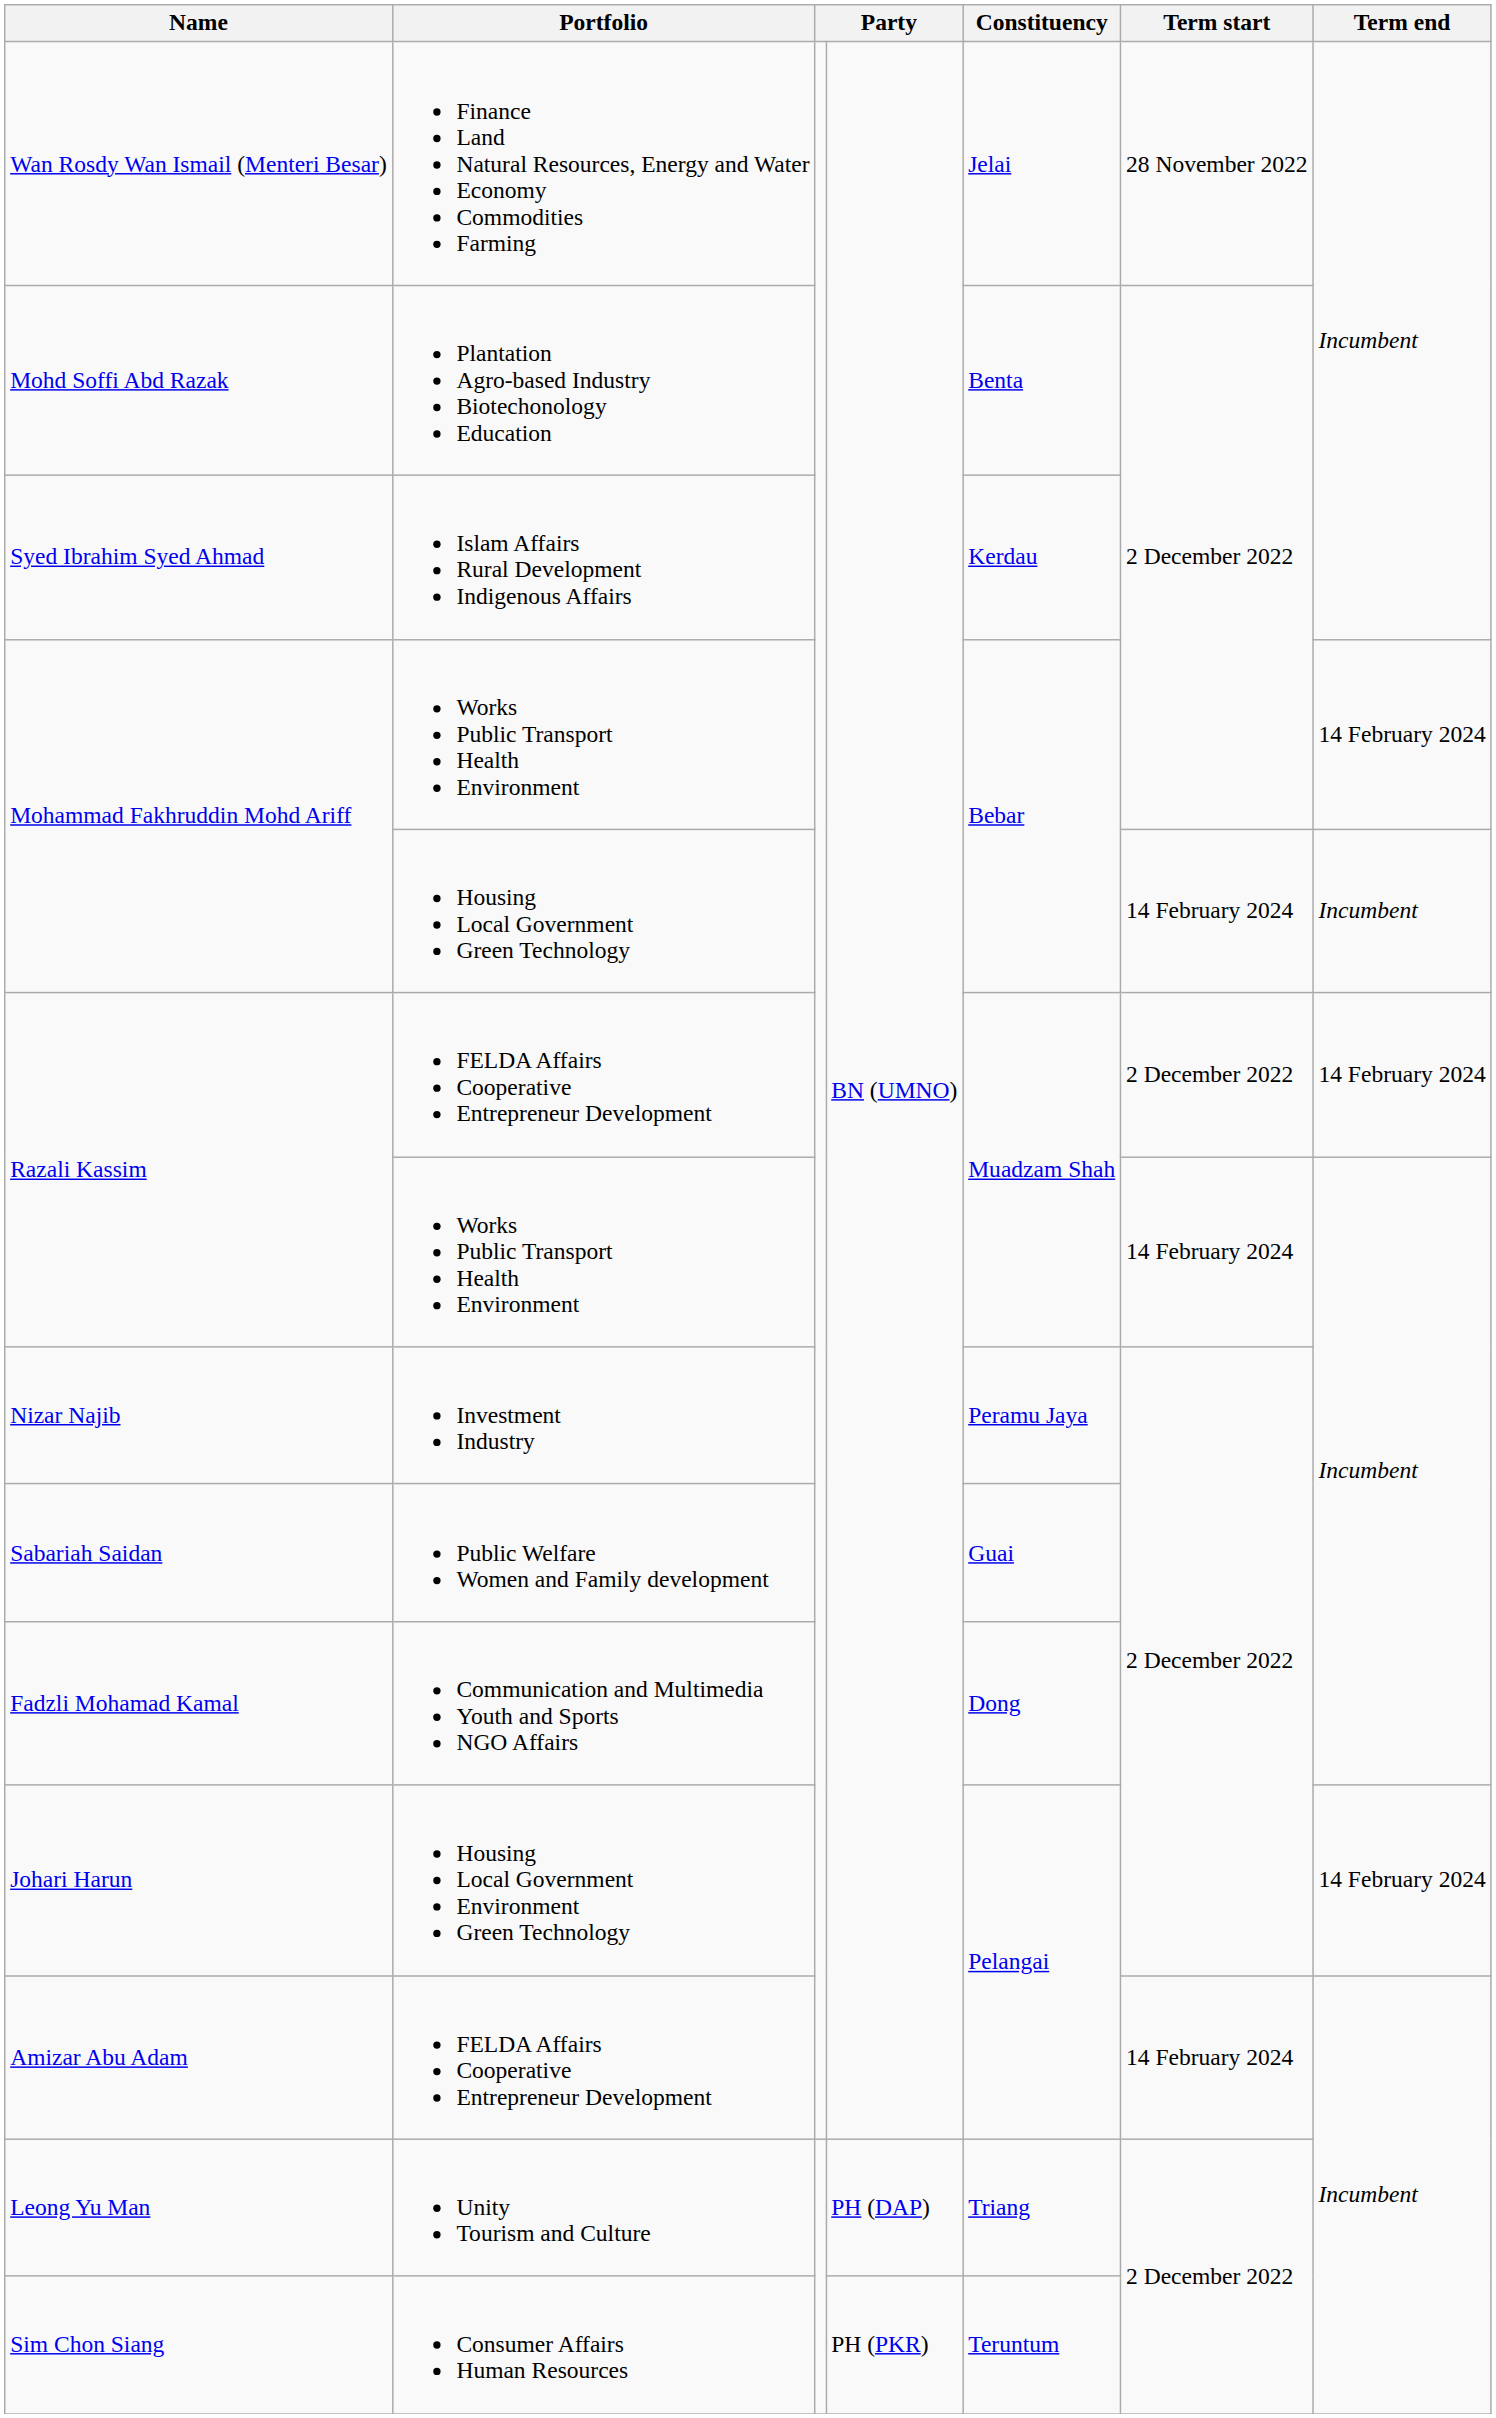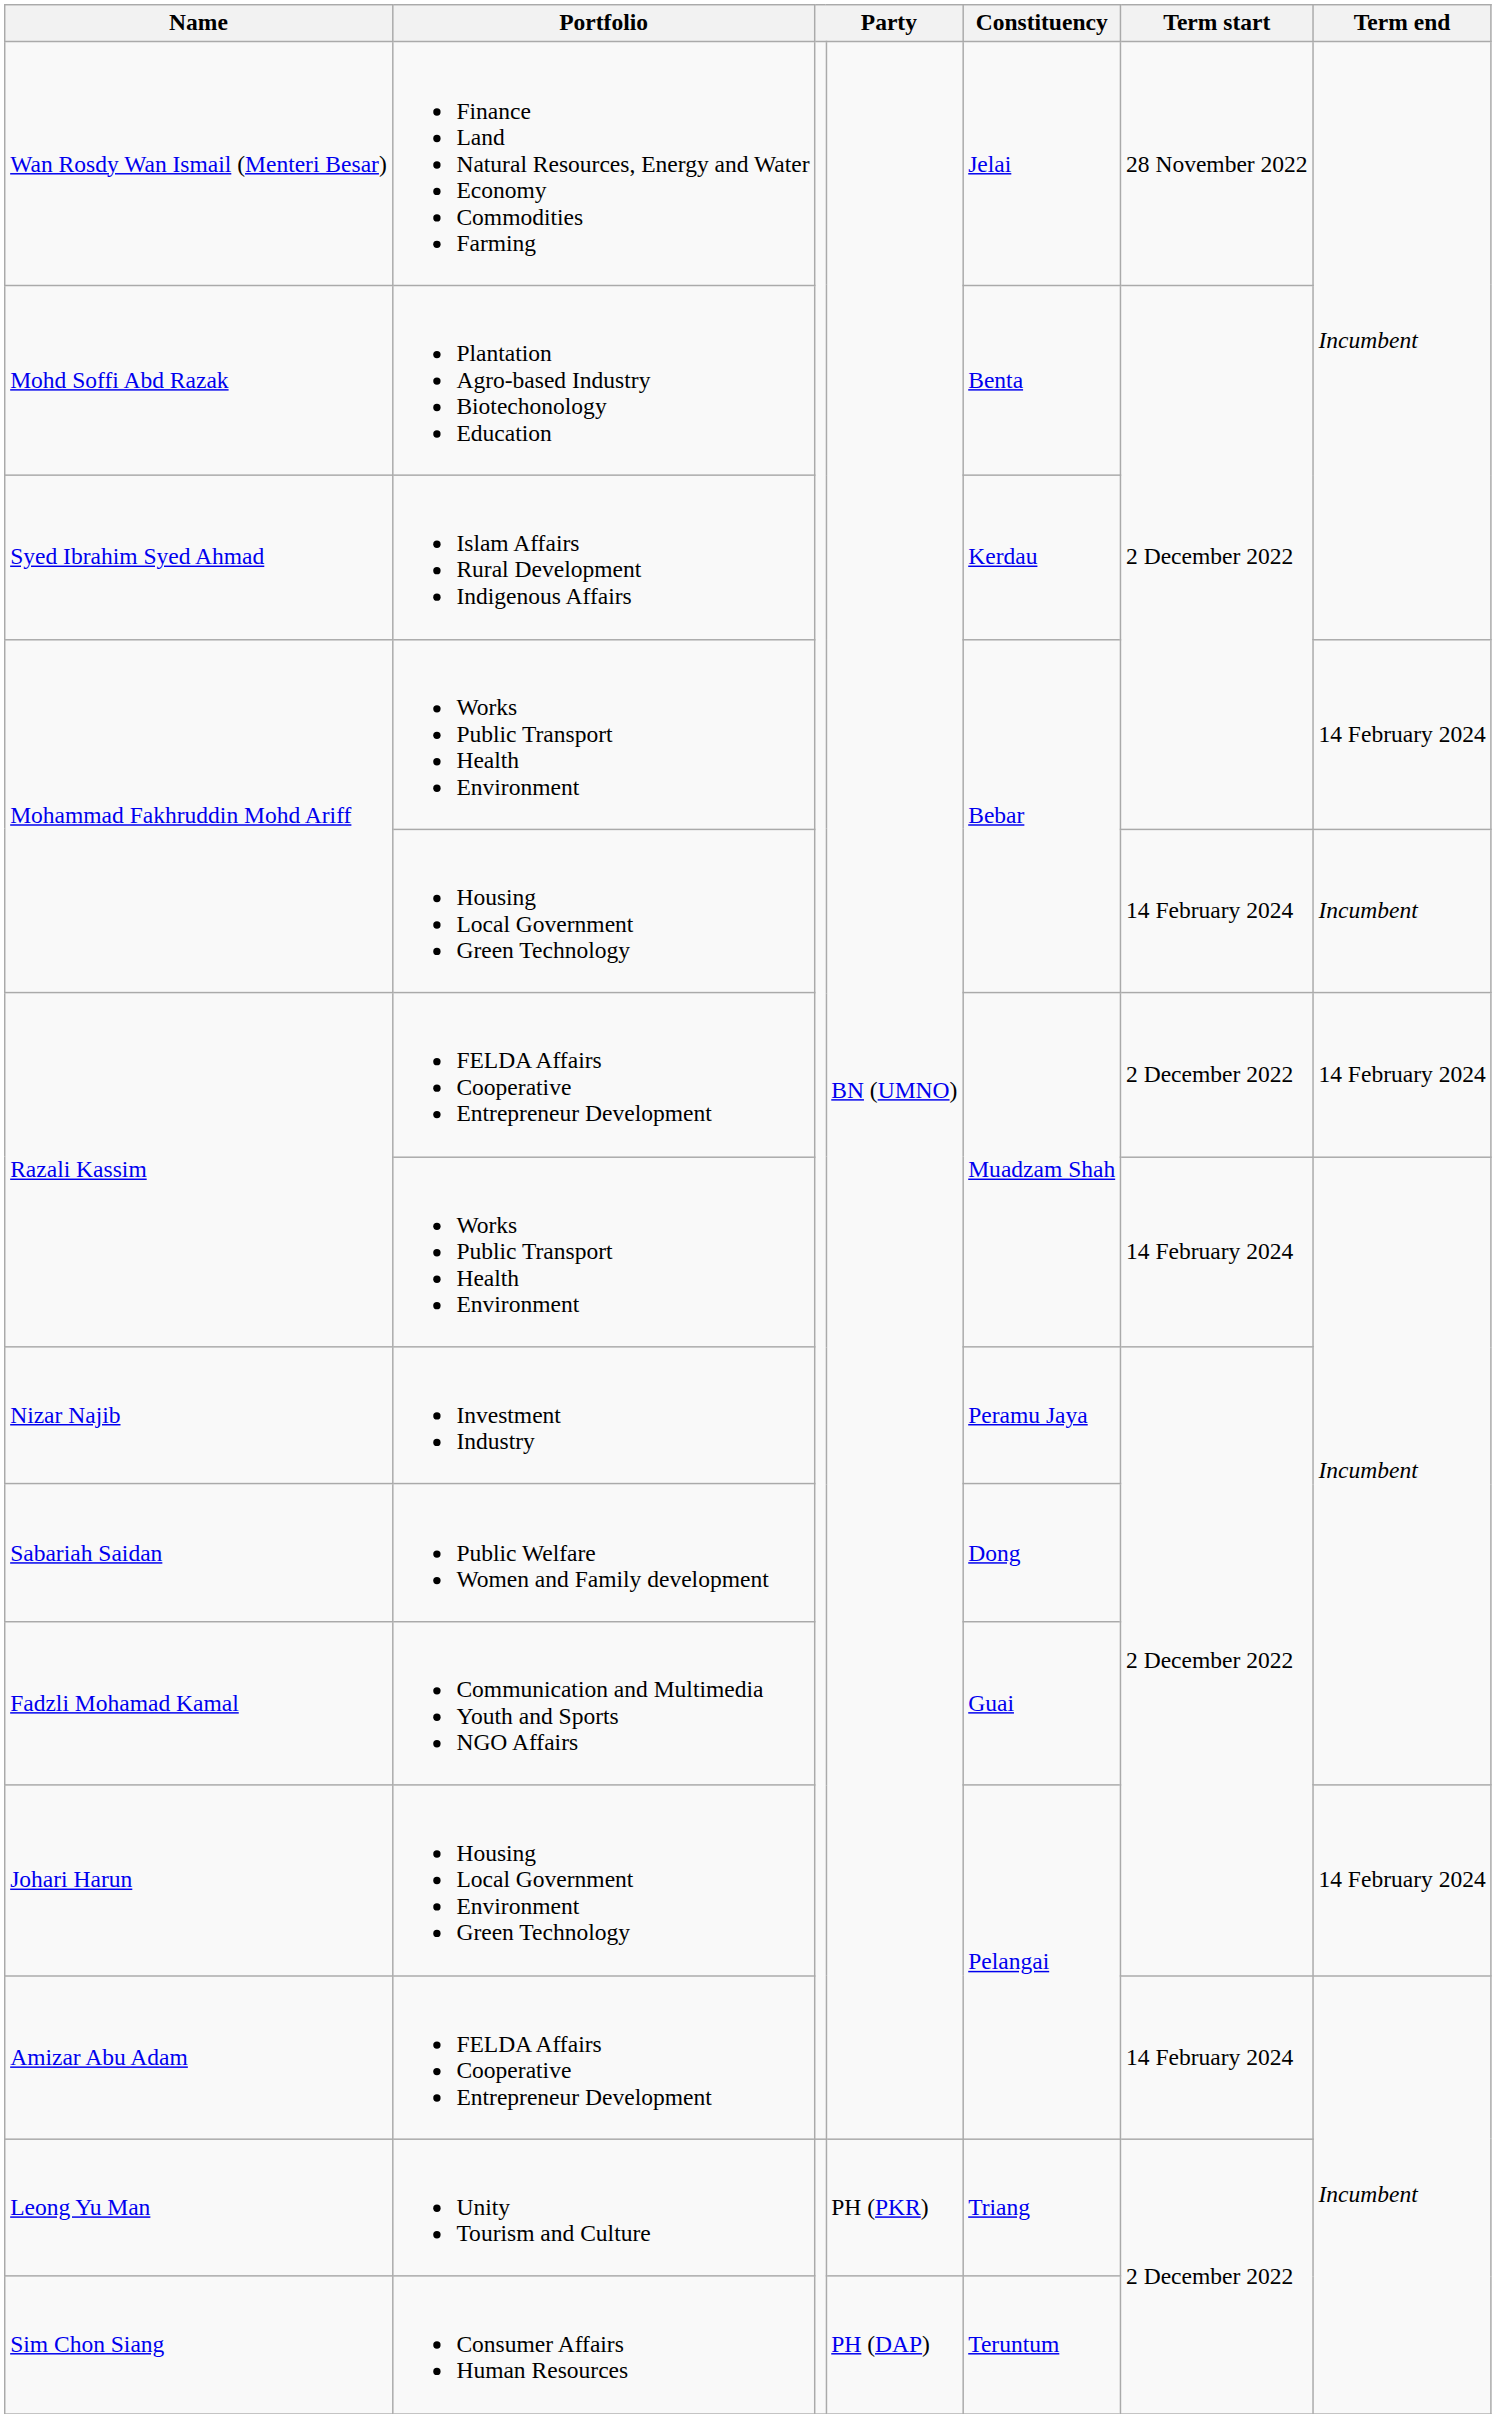Sabariah Saidan | Constituency: Guai -> Dong
Fadzli Mohamad Kamal | Constituency: Dong -> Guai
Leong Yu Man | column 4: PH (DAP) -> PH (PKR)
Sim Chon Siang | column 4: PH (PKR) -> PH (DAP)
